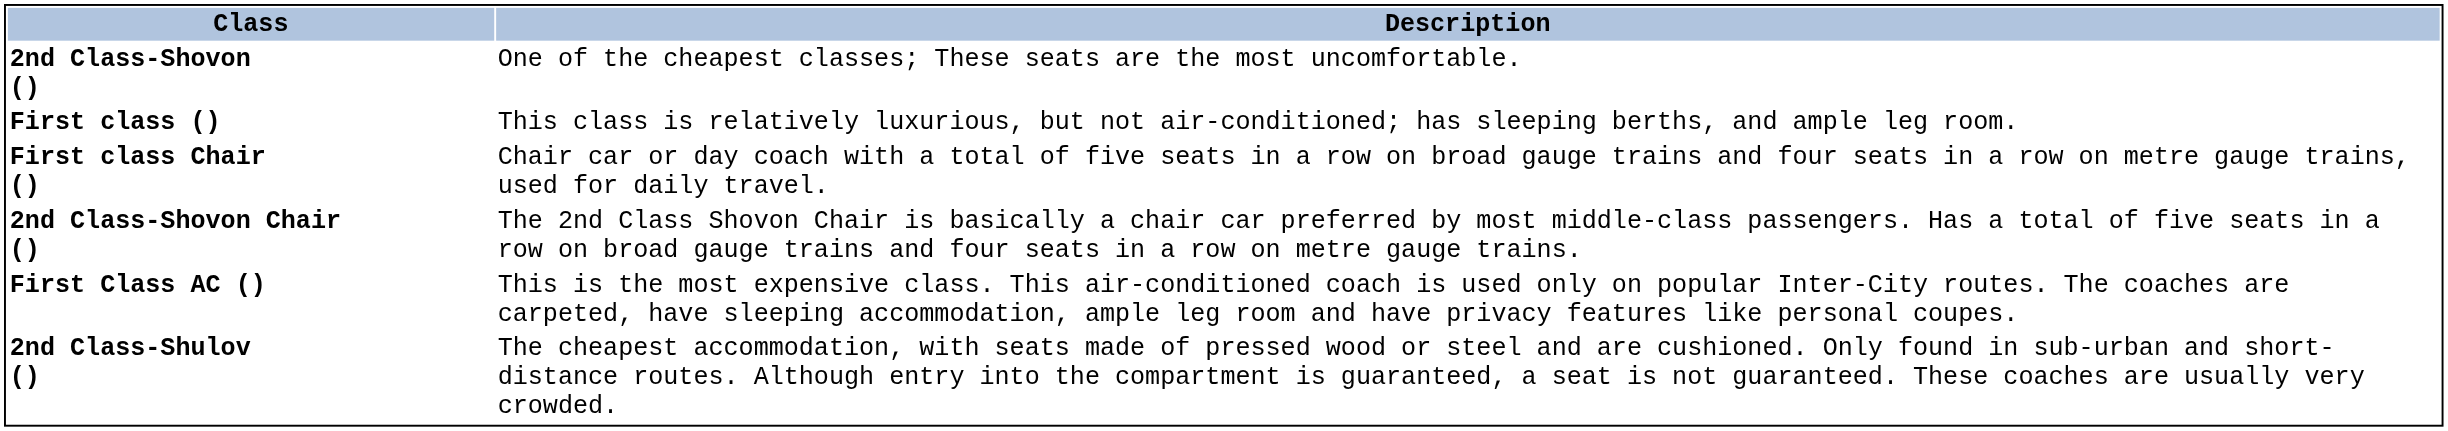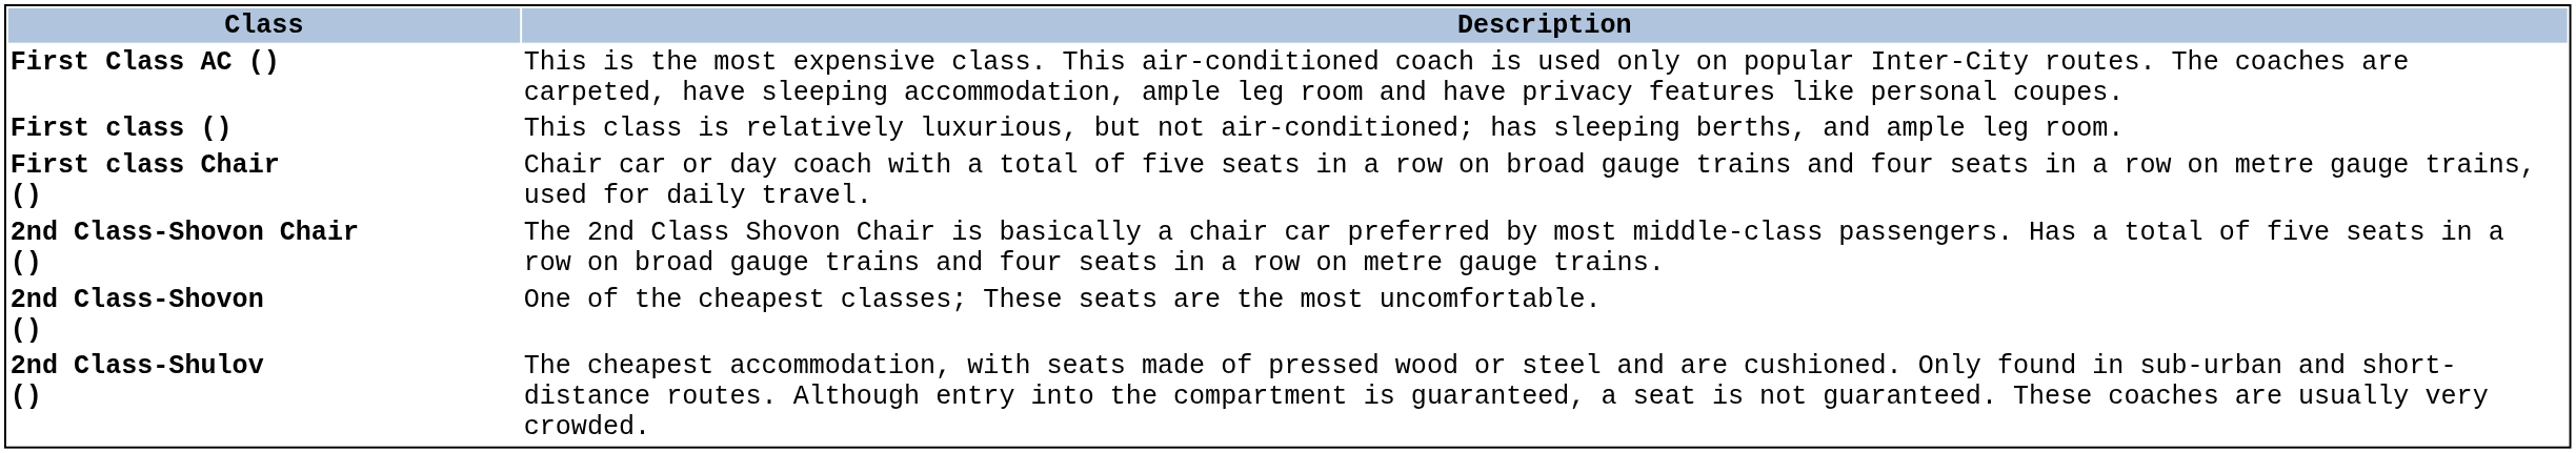rows swapped: First Class AC () <-> 2nd Class-Shovon ()
